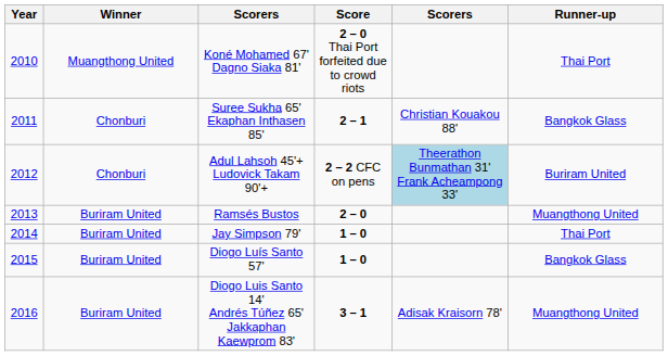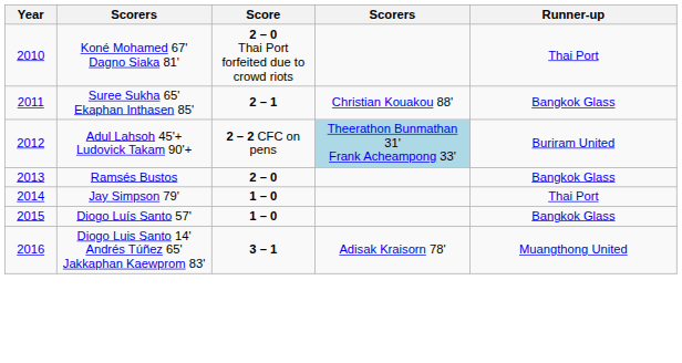- column: Winner | Muangthong United | Chonburi | Chonburi | Buriram United | Buriram United | Buriram United | Buriram United
Ramsés Bustos | Runner-up: Muangthong United -> Bangkok Glass
